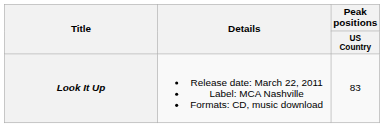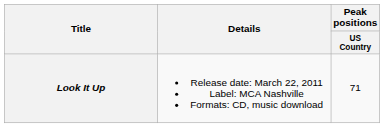Look It Up | Peak positions / US Country: 83 -> 71
